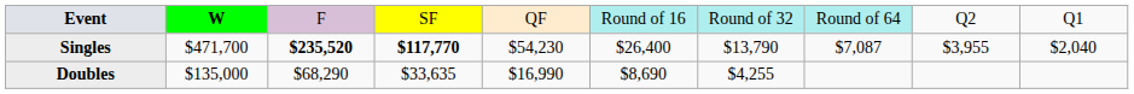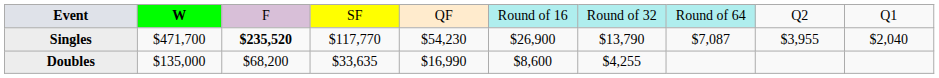Singles | column 4: bold -> normal
Singles | column 6: $26,400 -> $26,900
Doubles | column 3: $68,290 -> $68,200
Doubles | column 6: $8,690 -> $8,600
